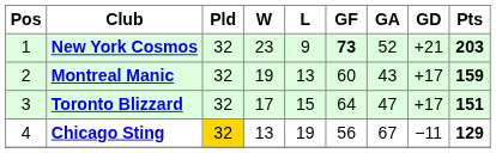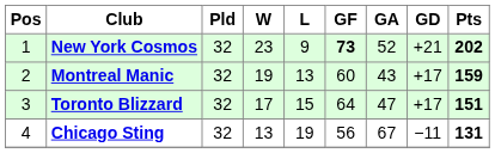New York Cosmos | Pts: 203 -> 202
Chicago Sting | Pld: gold background -> no background
Chicago Sting | Pts: 129 -> 131
